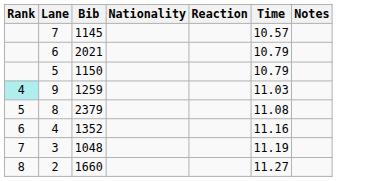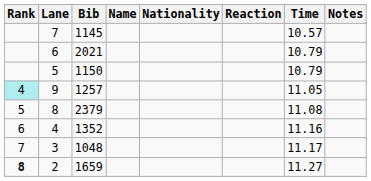+ column: Name
9 | Bib: 1259 -> 1257
9 | Time: 11.03 -> 11.05
3 | Time: 11.19 -> 11.17
2 | Rank: normal -> bold
2 | Bib: 1660 -> 1659
